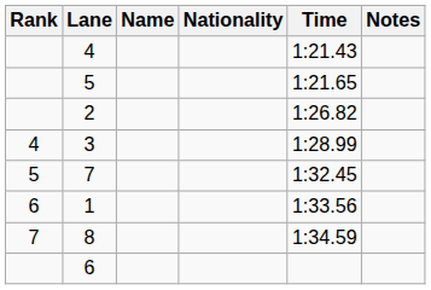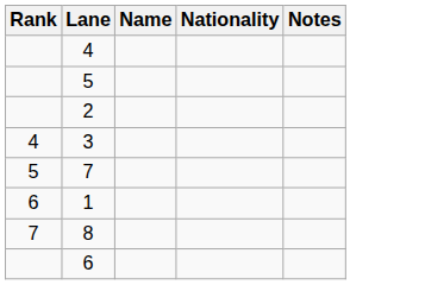- column: Time | 1:21.43 | 1:21.65 | 1:26.82 | 1:28.99 | 1:32.45 | 1:33.56 | 1:34.59
